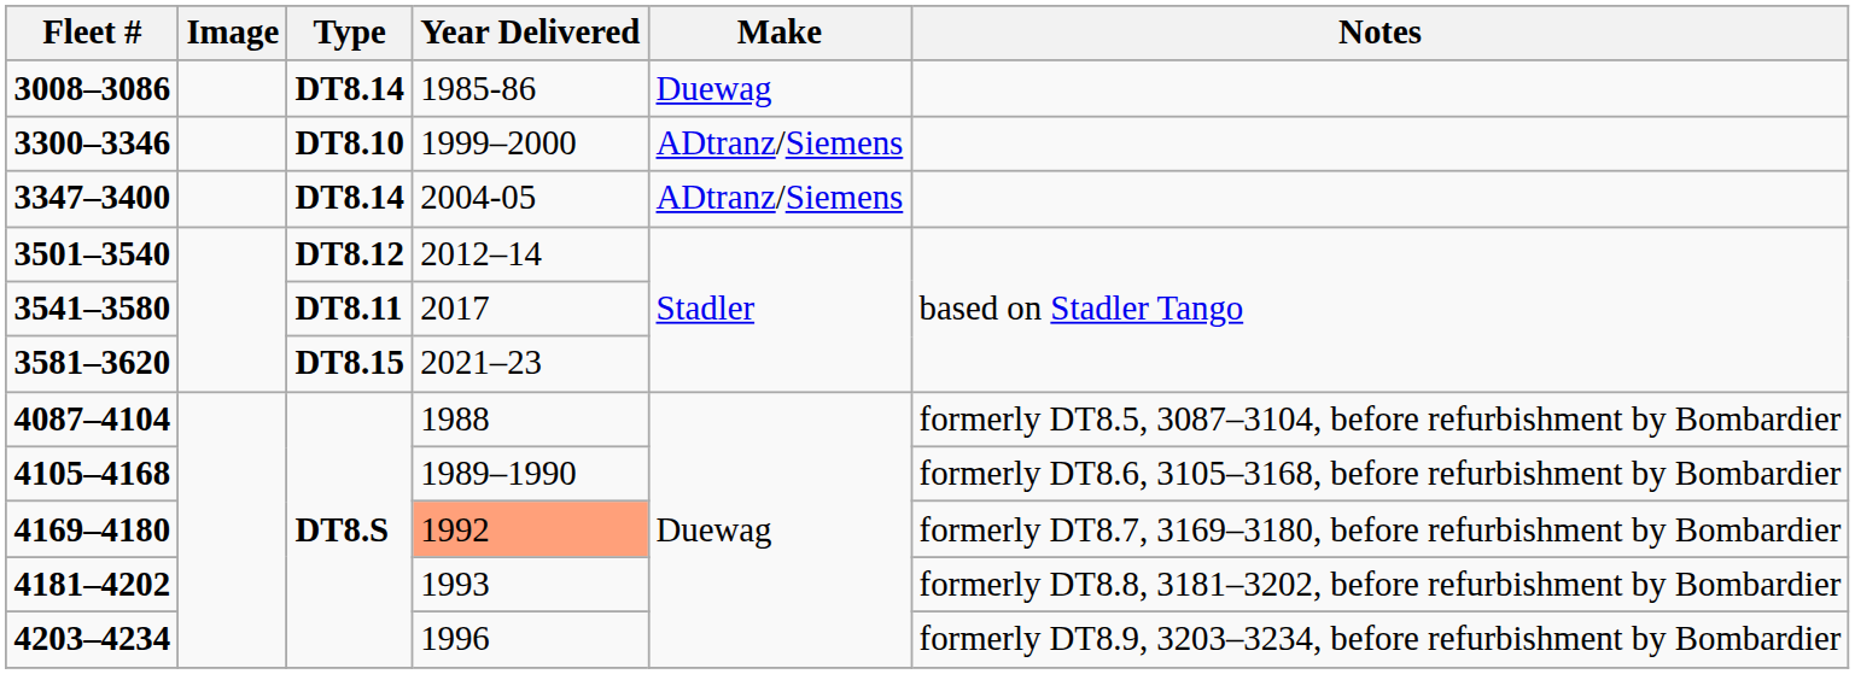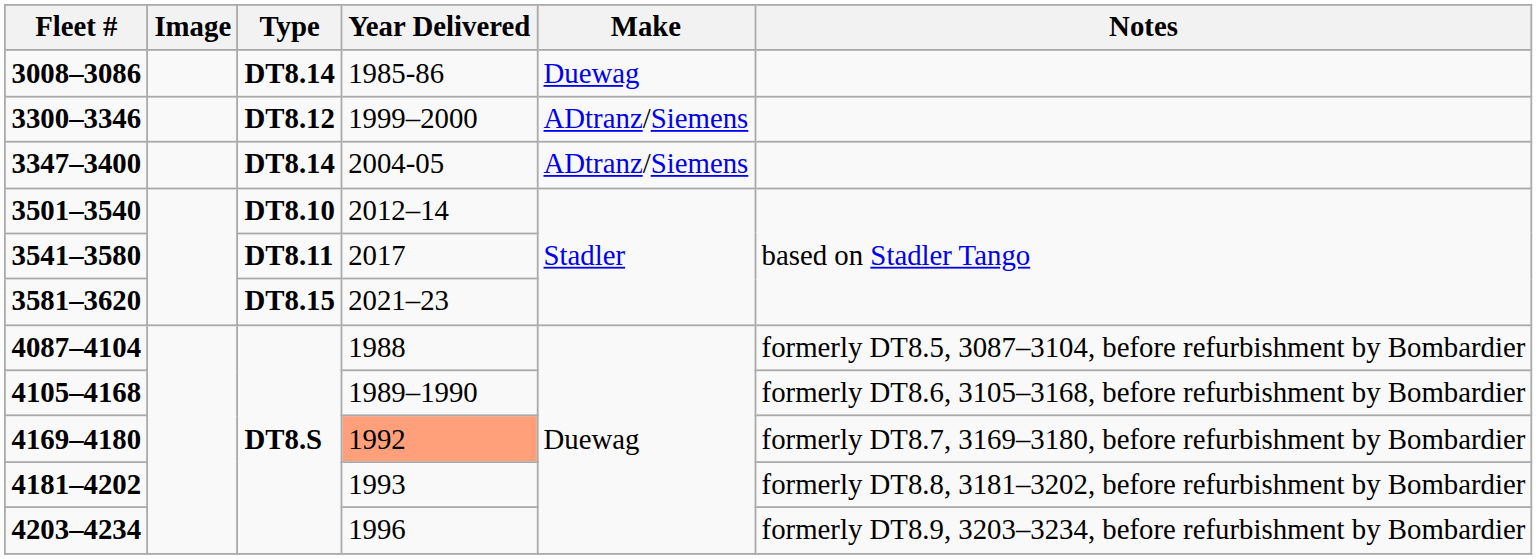3300–3346 | Type: DT8.10 -> DT8.12
3501–3540 | Type: DT8.12 -> DT8.10
